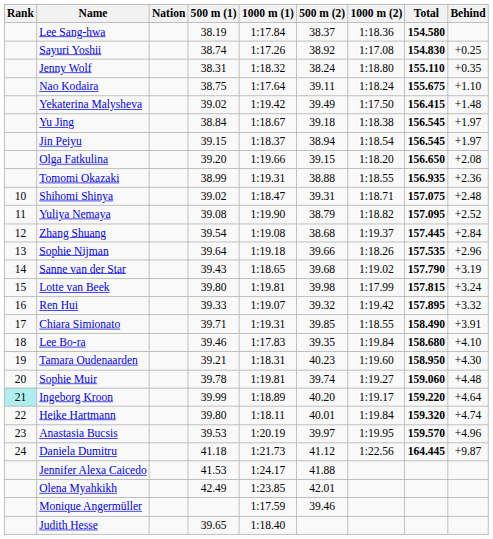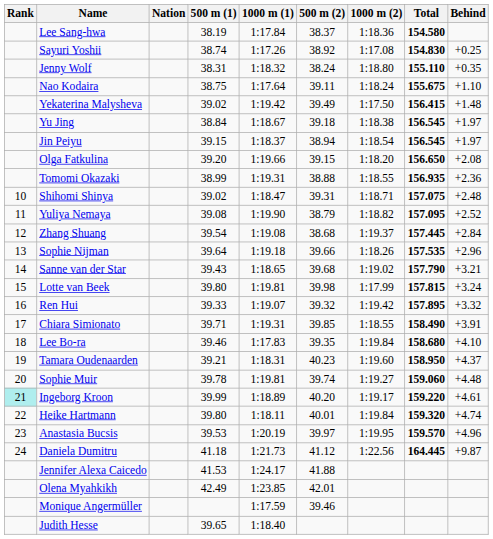Sanne van der Star | Behind: +3.19 -> +3.21
Tamara Oudenaarden | Behind: +4.30 -> +4.37
Ingeborg Kroon | Behind: +4.64 -> +4.61
